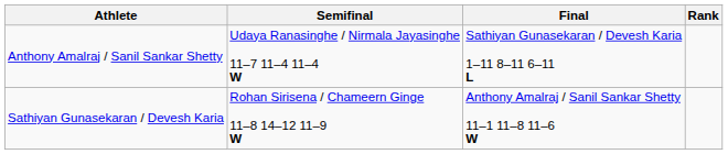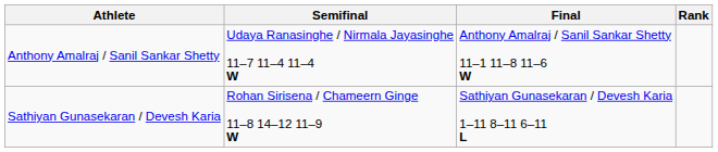Anthony Amalraj / Sanil Sankar Shetty | Final: Sathiyan Gunasekaran / Devesh Karia 1–11 8–11 6–11 L -> Anthony Amalraj / Sanil Sankar Shetty 11–1 11–8 11–6 W
Sathiyan Gunasekaran / Devesh Karia | Final: Anthony Amalraj / Sanil Sankar Shetty 11–1 11–8 11–6 W -> Sathiyan Gunasekaran / Devesh Karia 1–11 8–11 6–11 L
